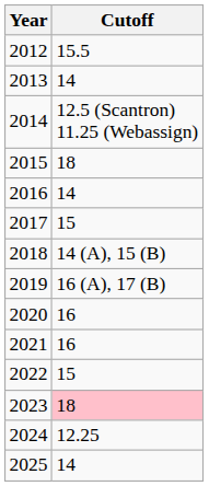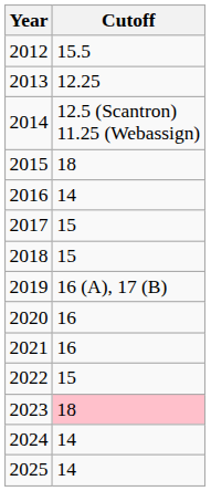2013 | Cutoff: 14 -> 12.25
2018 | Cutoff: 14 (A), 15 (B) -> 15
2024 | Cutoff: 12.25 -> 14
